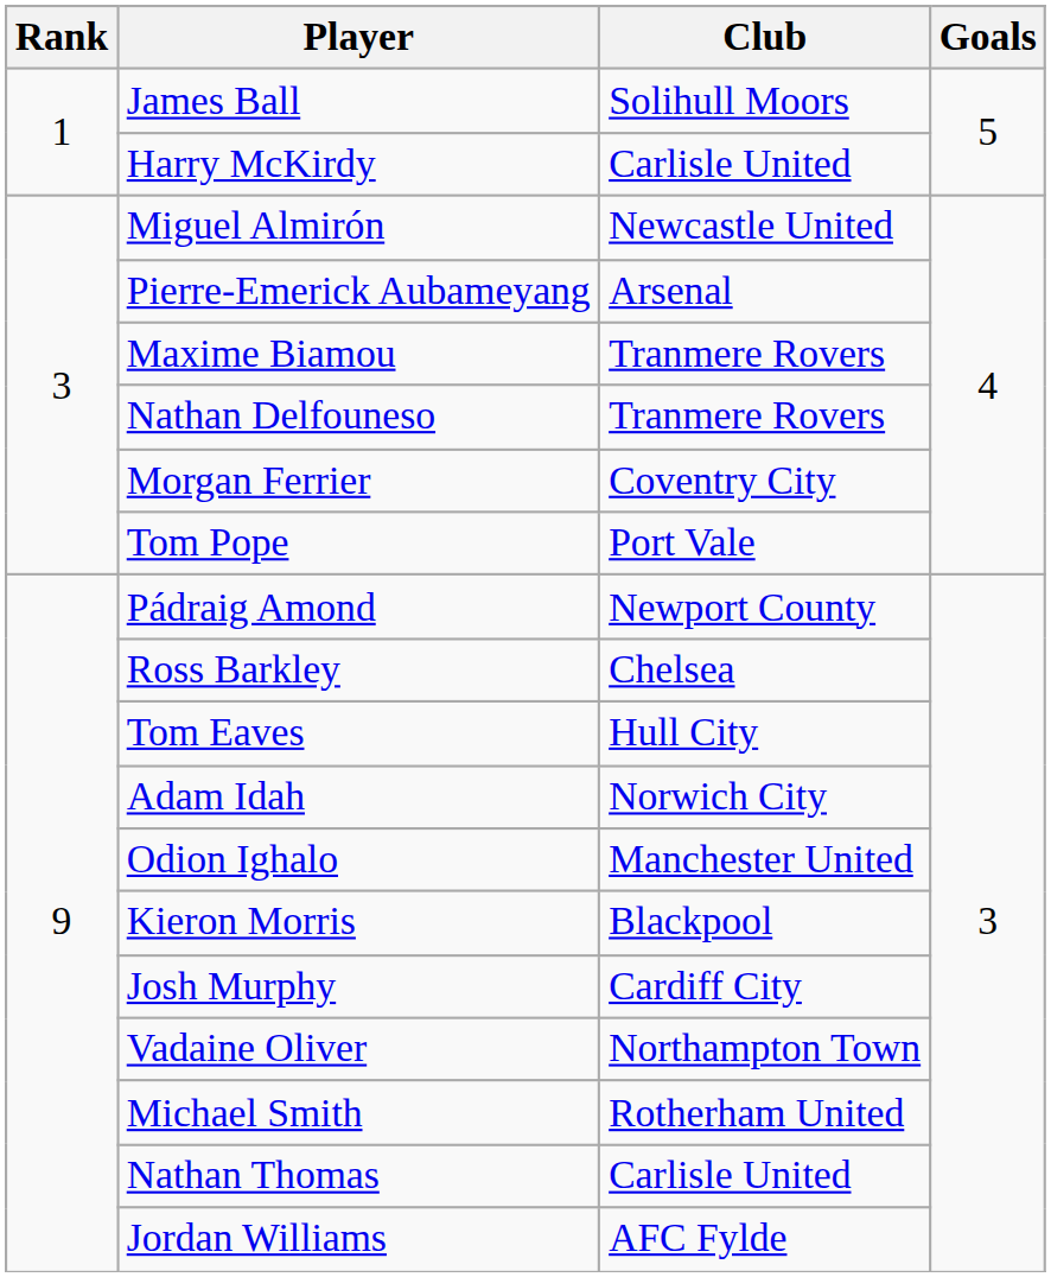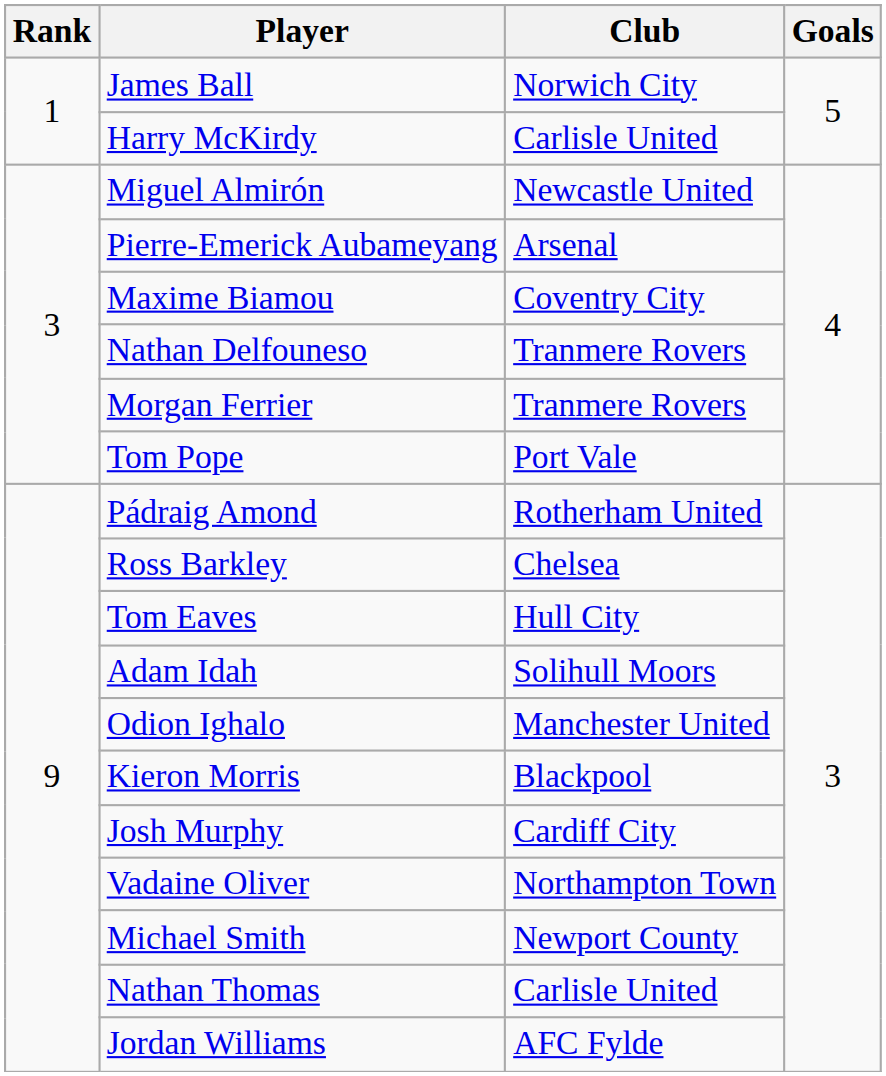James Ball | Club: Solihull Moors -> Norwich City
Maxime Biamou | Club: Tranmere Rovers -> Coventry City
Morgan Ferrier | Club: Coventry City -> Tranmere Rovers
Pádraig Amond | Club: Newport County -> Rotherham United
Adam Idah | Club: Norwich City -> Solihull Moors
Michael Smith | Club: Rotherham United -> Newport County
